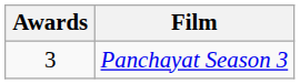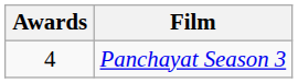Panchayat Season 3 | Awards: 3 -> 4
